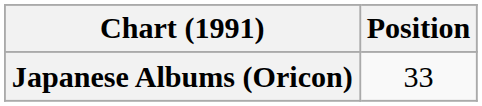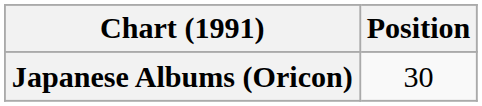Japanese Albums (Oricon) | Position: 33 -> 30
